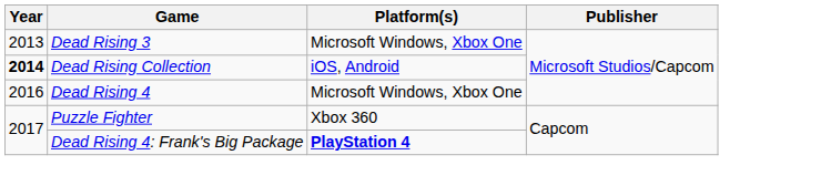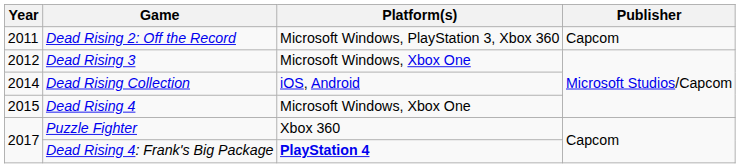+ row: 2011 | Dead Rising 2: Off the Record | Microsoft Windows, PlayStation 3, Xbox 360 | Capcom
Dead Rising 3 | Year: 2013 -> 2012
Dead Rising Collection | Year: bold -> normal
Dead Rising 4 | Year: 2016 -> 2015
